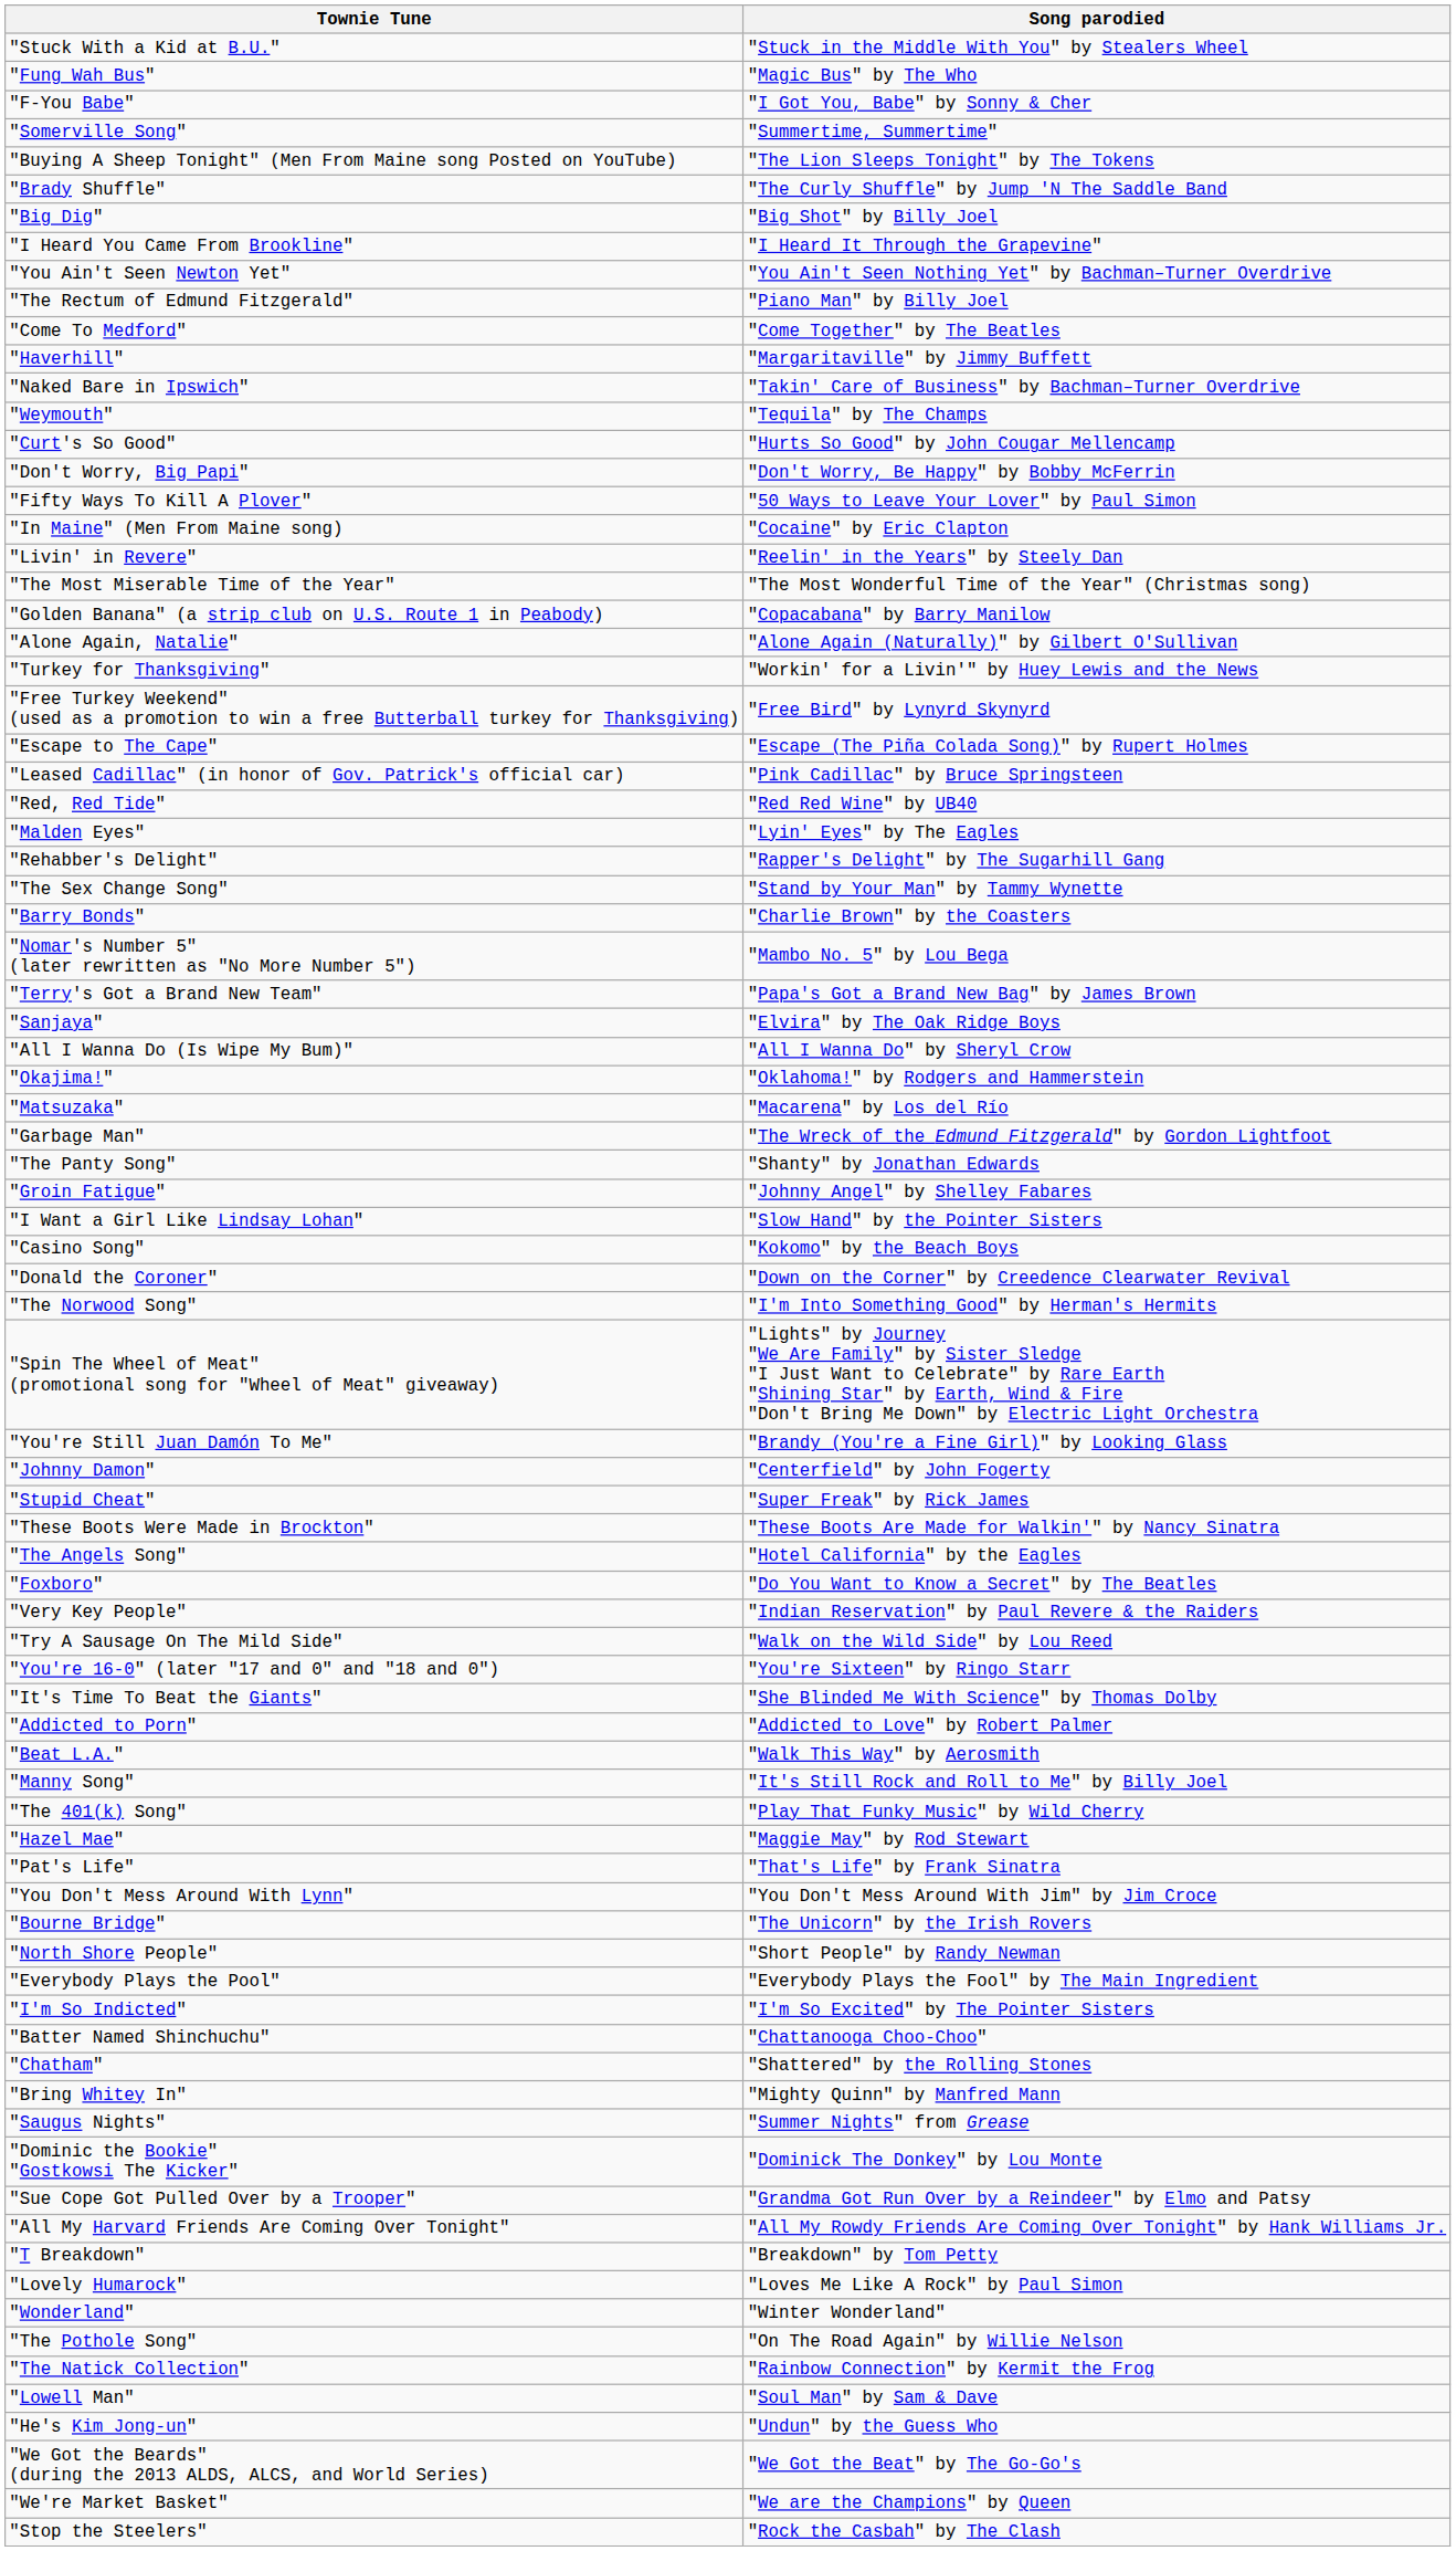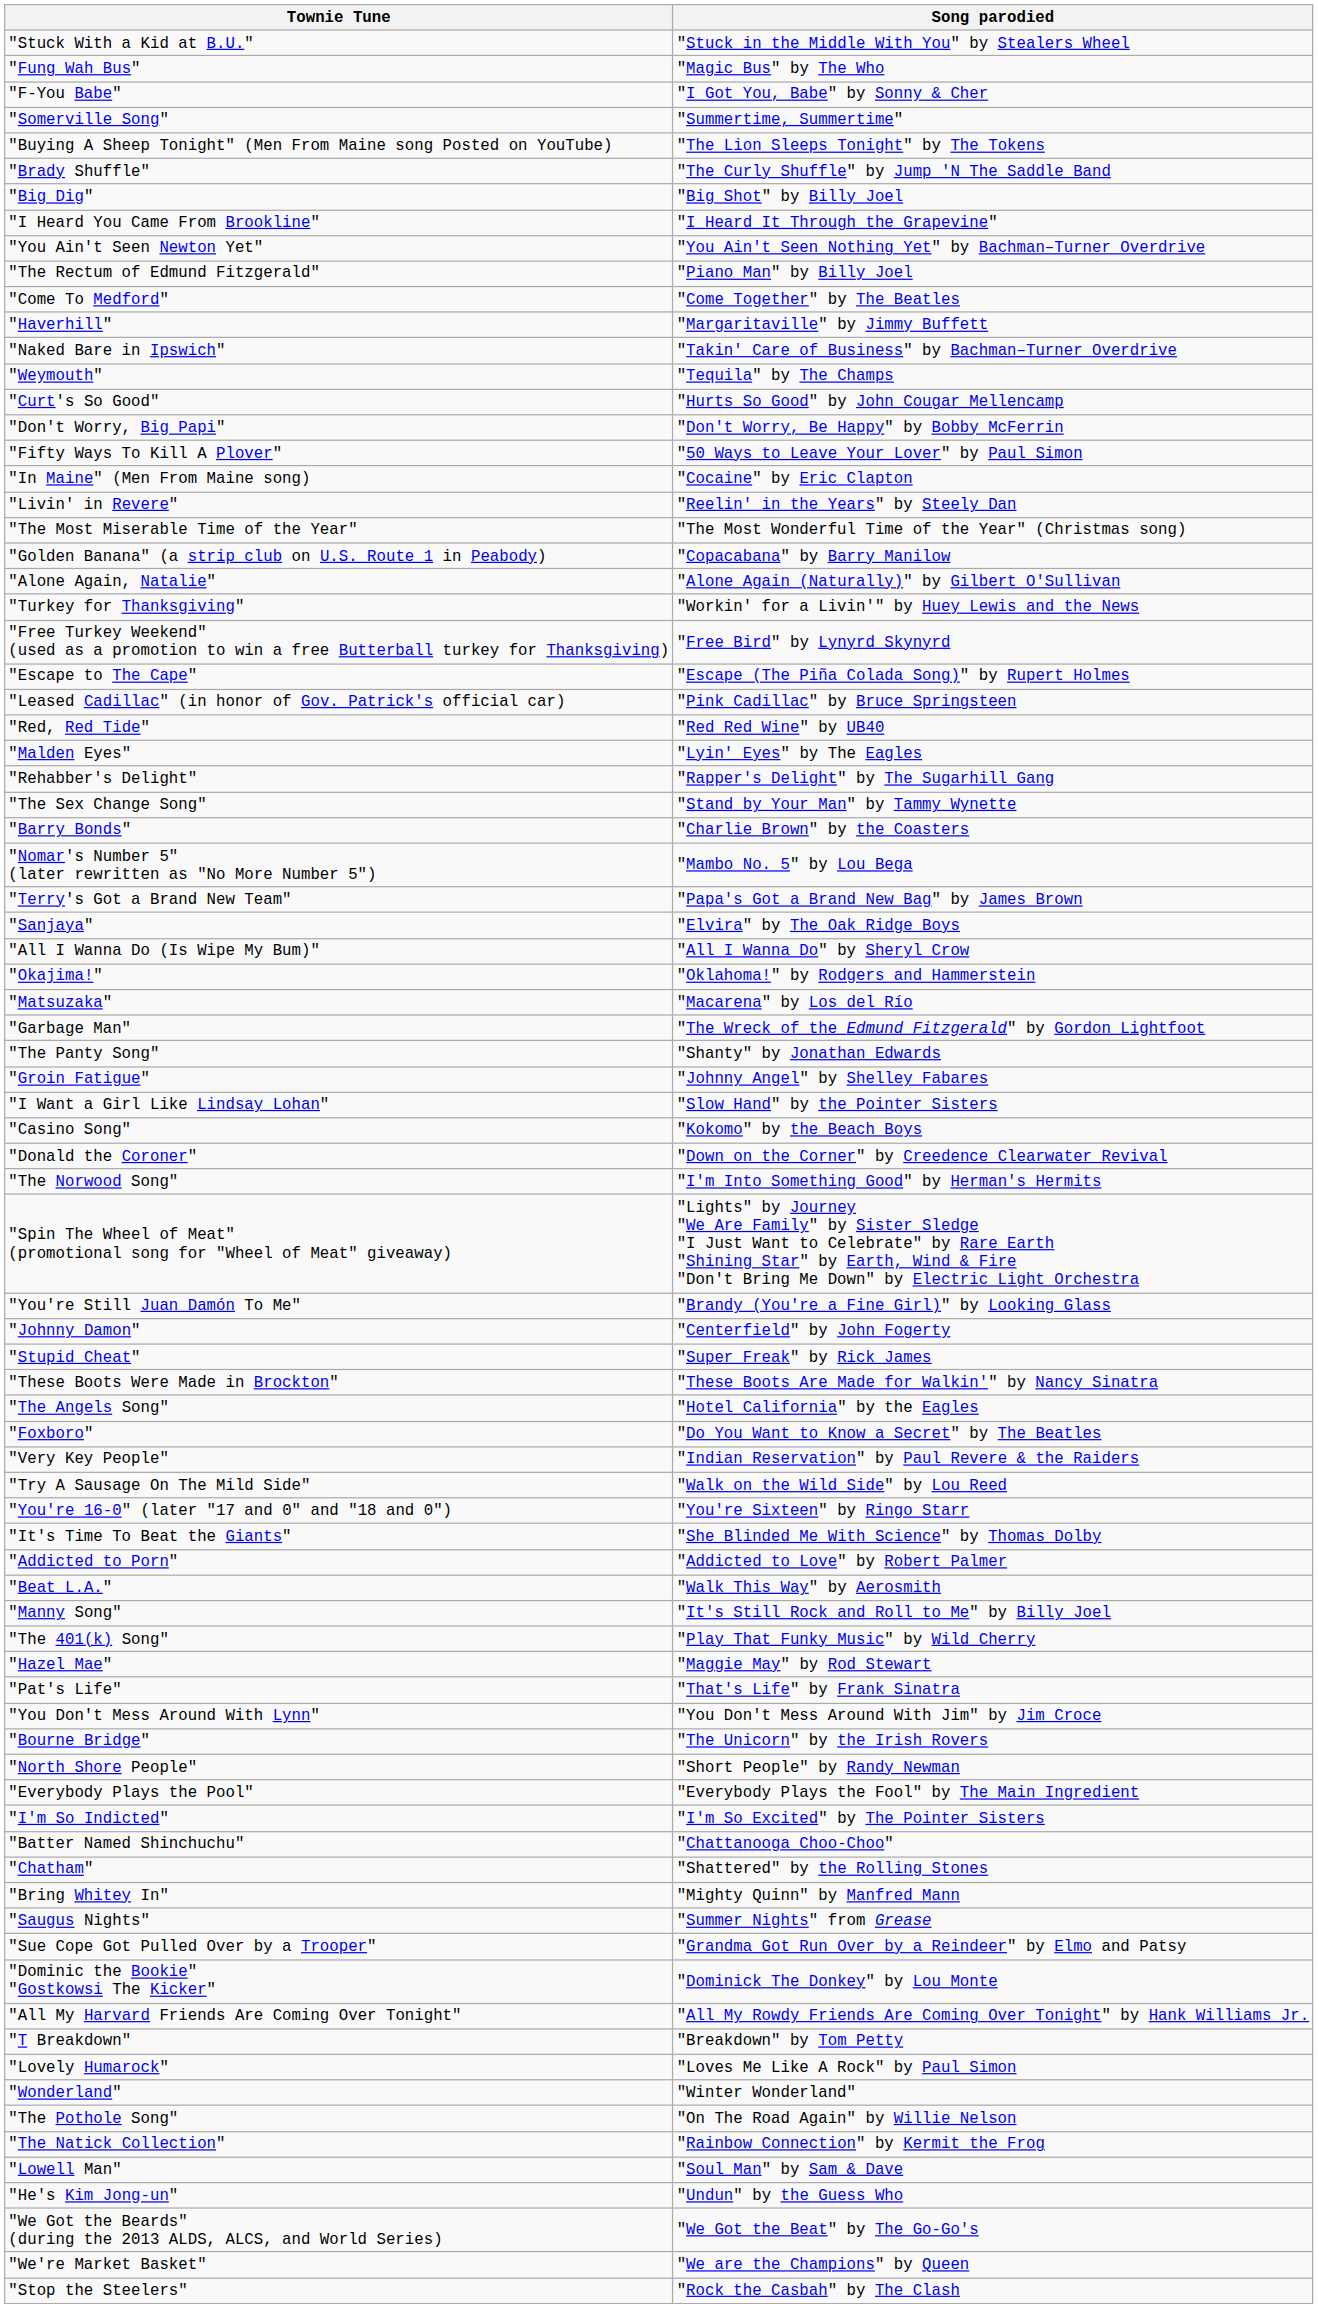rows swapped: "Dominic the Bookie" "Gostkowsi The Kicker" <-> "Sue Cope Got Pulled Over by a Trooper"
